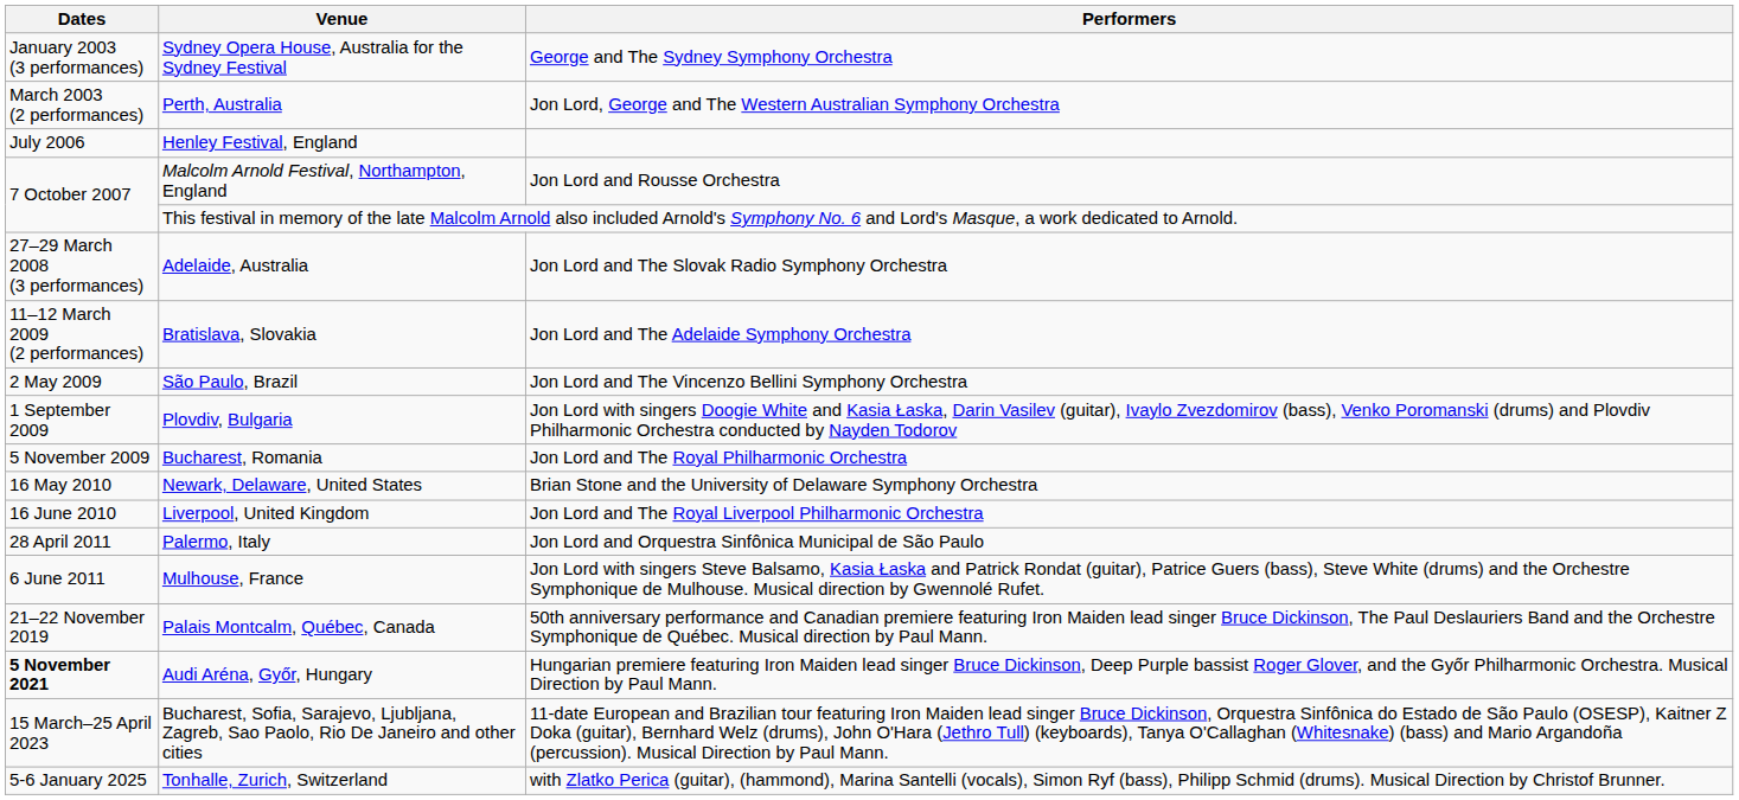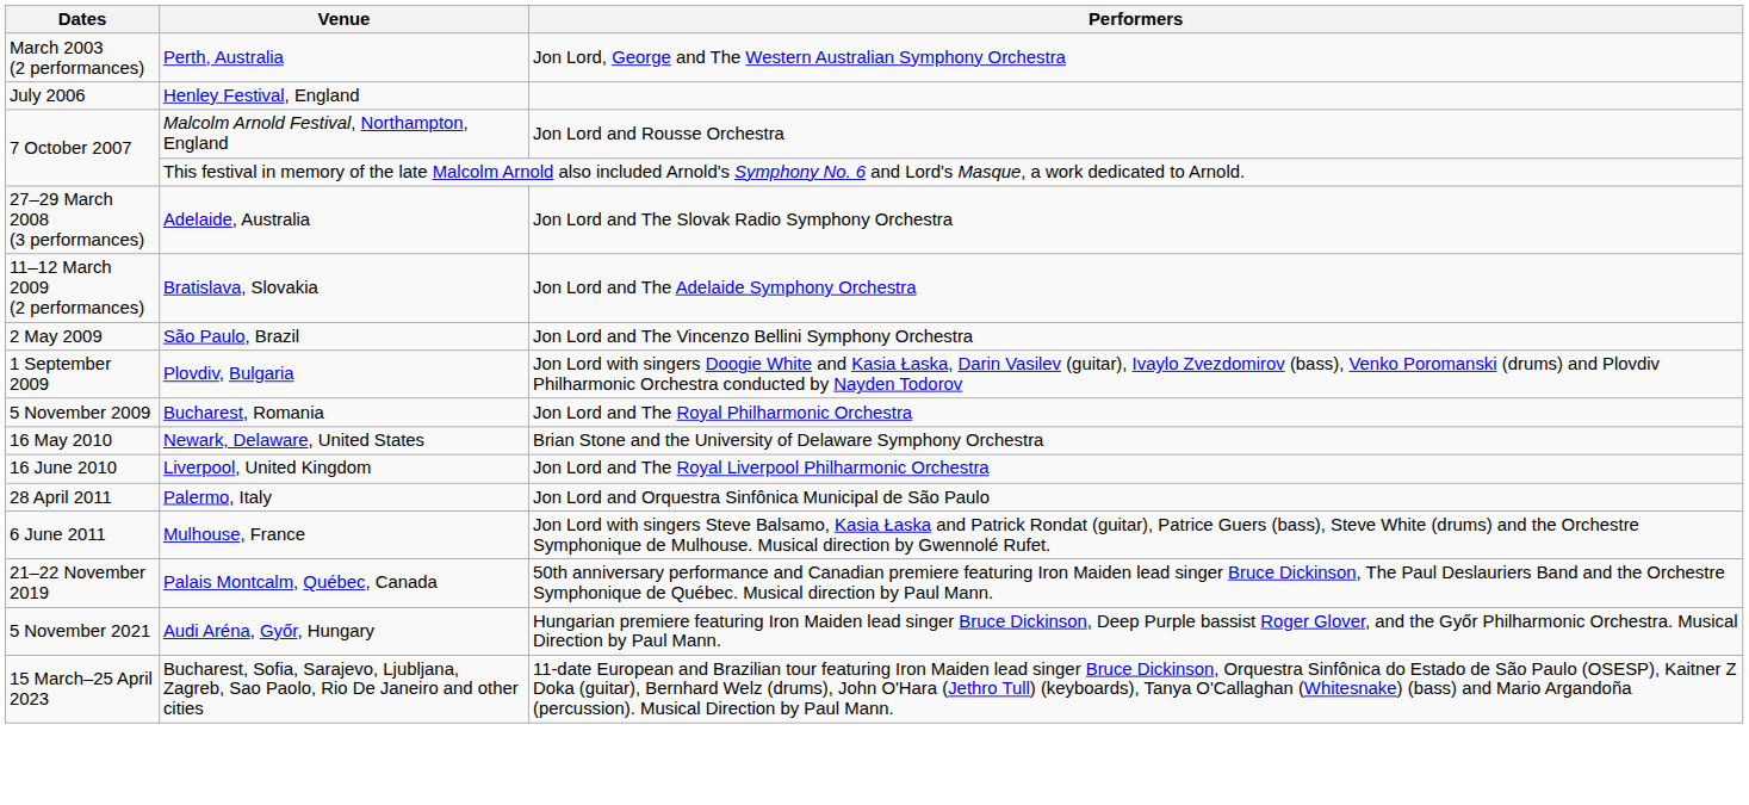- row: January 2003 (3 performances) | Sydney Opera House, Australia for the Sydney Festival | George and The Sydney Symphony Orchestra
Audi Aréna, Győr, Hungary | Dates: bold -> normal
- row: 5-6 January 2025 | Tonhalle, Zurich, Switzerland | with Zlatko Perica (guitar), (hammond), Marina Santelli (vocals), Simon Ryf (bass), Philipp Schmid (drums). Musical Direction by Christof Brunner.
